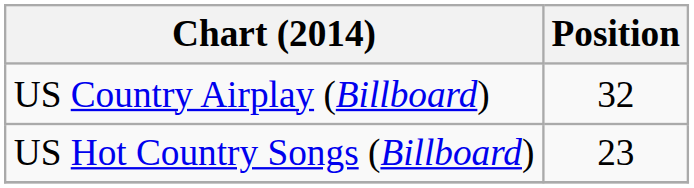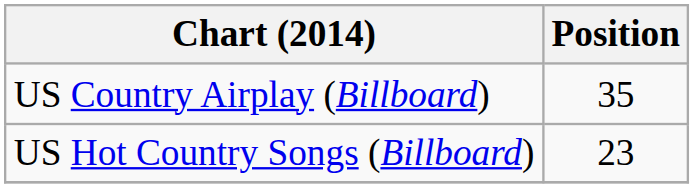US Country Airplay (Billboard) | Position: 32 -> 35
